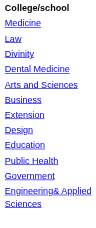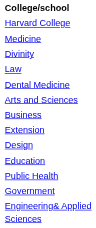+ row: Harvard College
rows swapped: Divinity <-> Law
